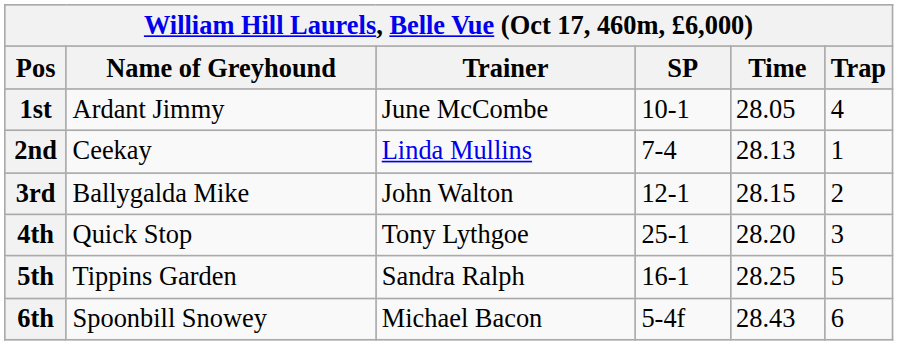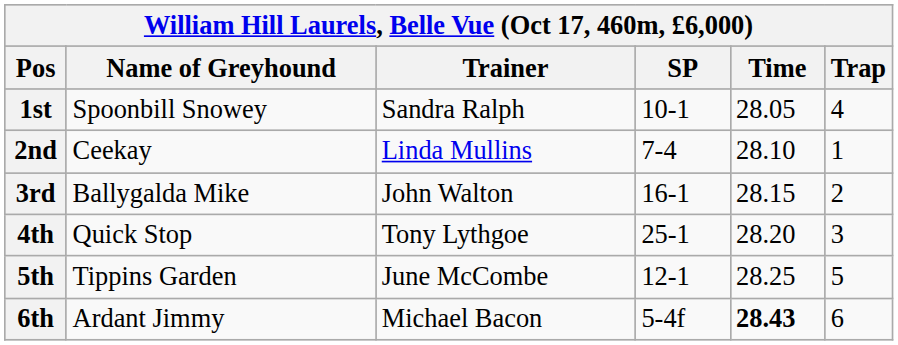1st | Name of Greyhound: Ardant Jimmy -> Spoonbill Snowey
1st | Trainer: June McCombe -> Sandra Ralph
2nd | Time: 28.13 -> 28.10
3rd | SP: 12-1 -> 16-1
5th | Trainer: Sandra Ralph -> June McCombe
5th | SP: 16-1 -> 12-1
6th | Name of Greyhound: Spoonbill Snowey -> Ardant Jimmy
6th | Time: normal -> bold
